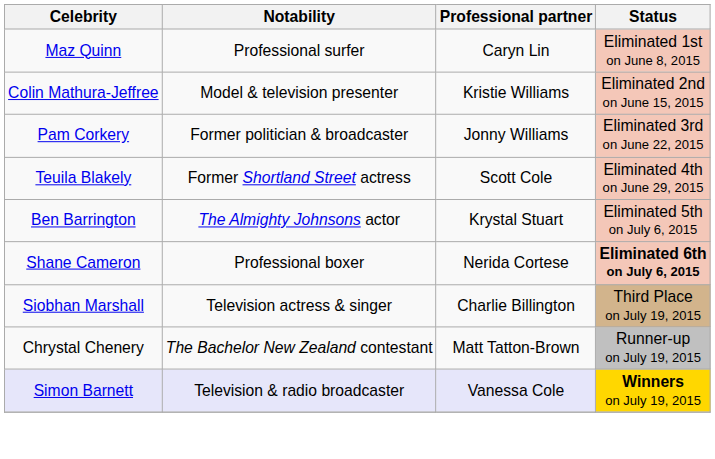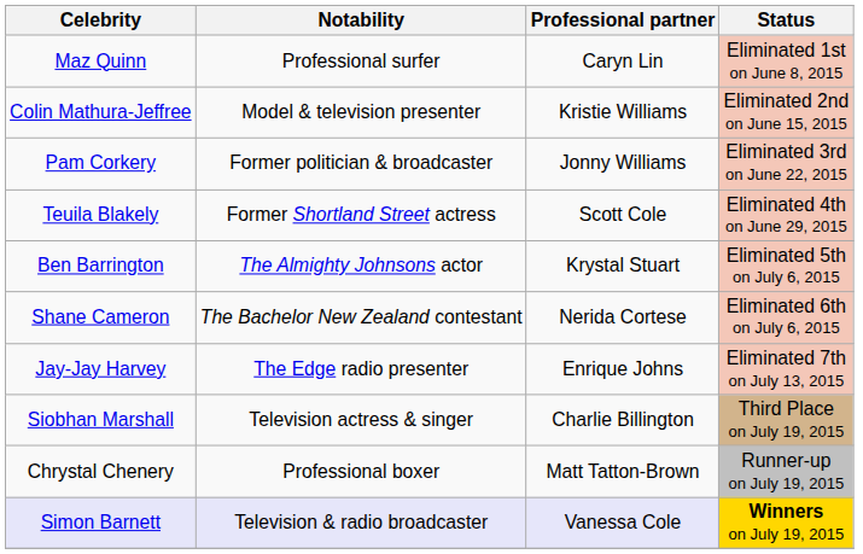Shane Cameron | Notability: Professional boxer -> The Bachelor New Zealand contestant
Shane Cameron | Status: bold -> normal
+ row: Jay-Jay Harvey | The Edge radio presenter | Enrique Johns | Eliminated 7th on July 13, 2015
Chrystal Chenery | Notability: The Bachelor New Zealand contestant -> Professional boxer
